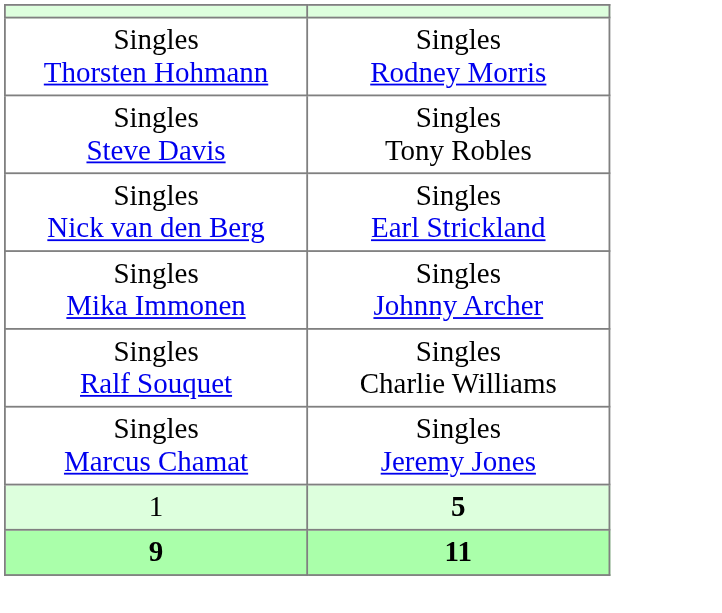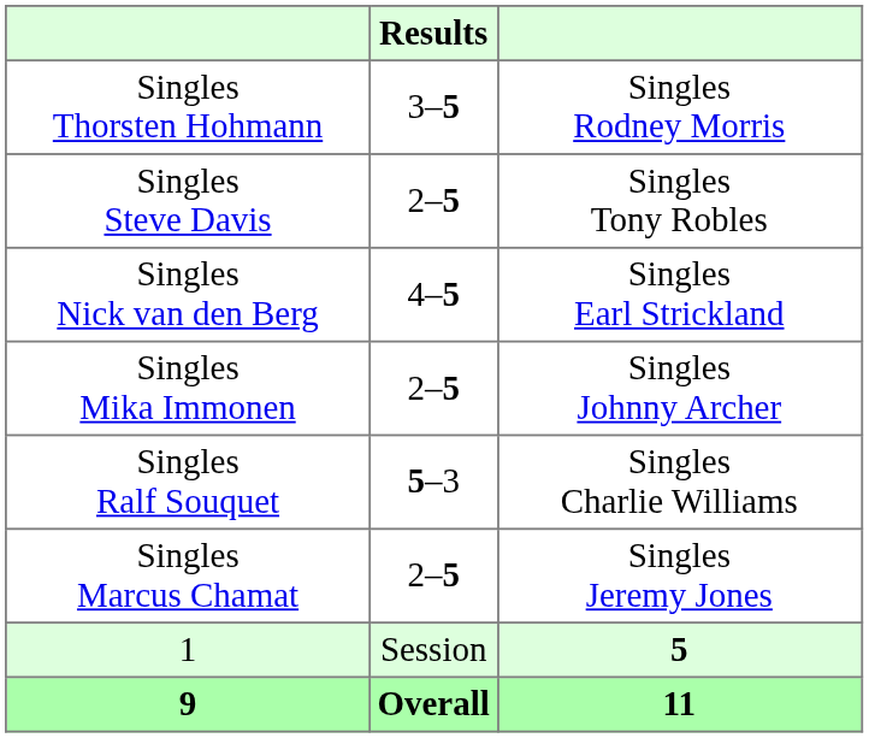+ column: Results | 3–5 | 2–5 | 4–5 | 2–5 | 5–3 | 2–5 | Session | Overall
